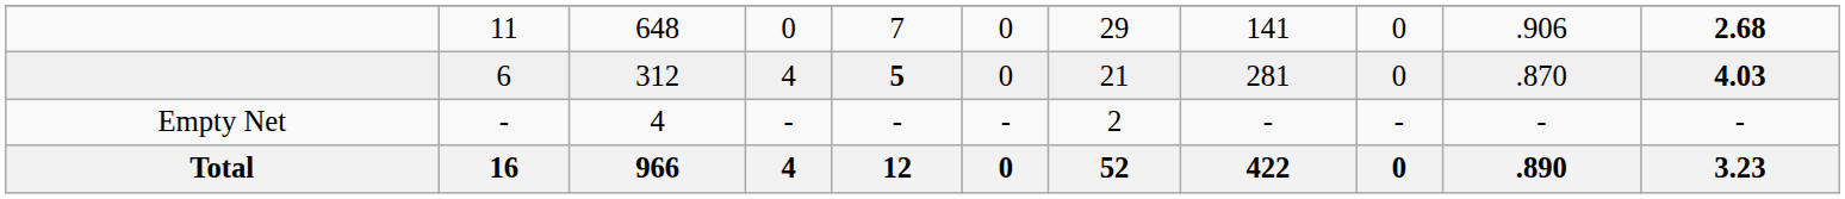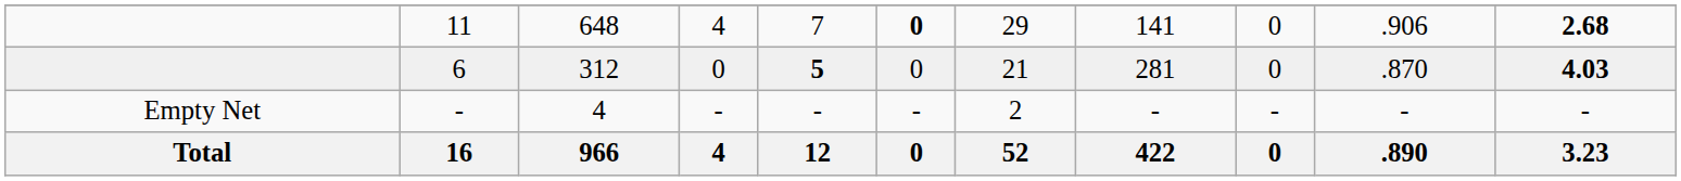11 | column 4: 0 -> 4
11 | column 6: normal -> bold
6 | column 4: 4 -> 0
